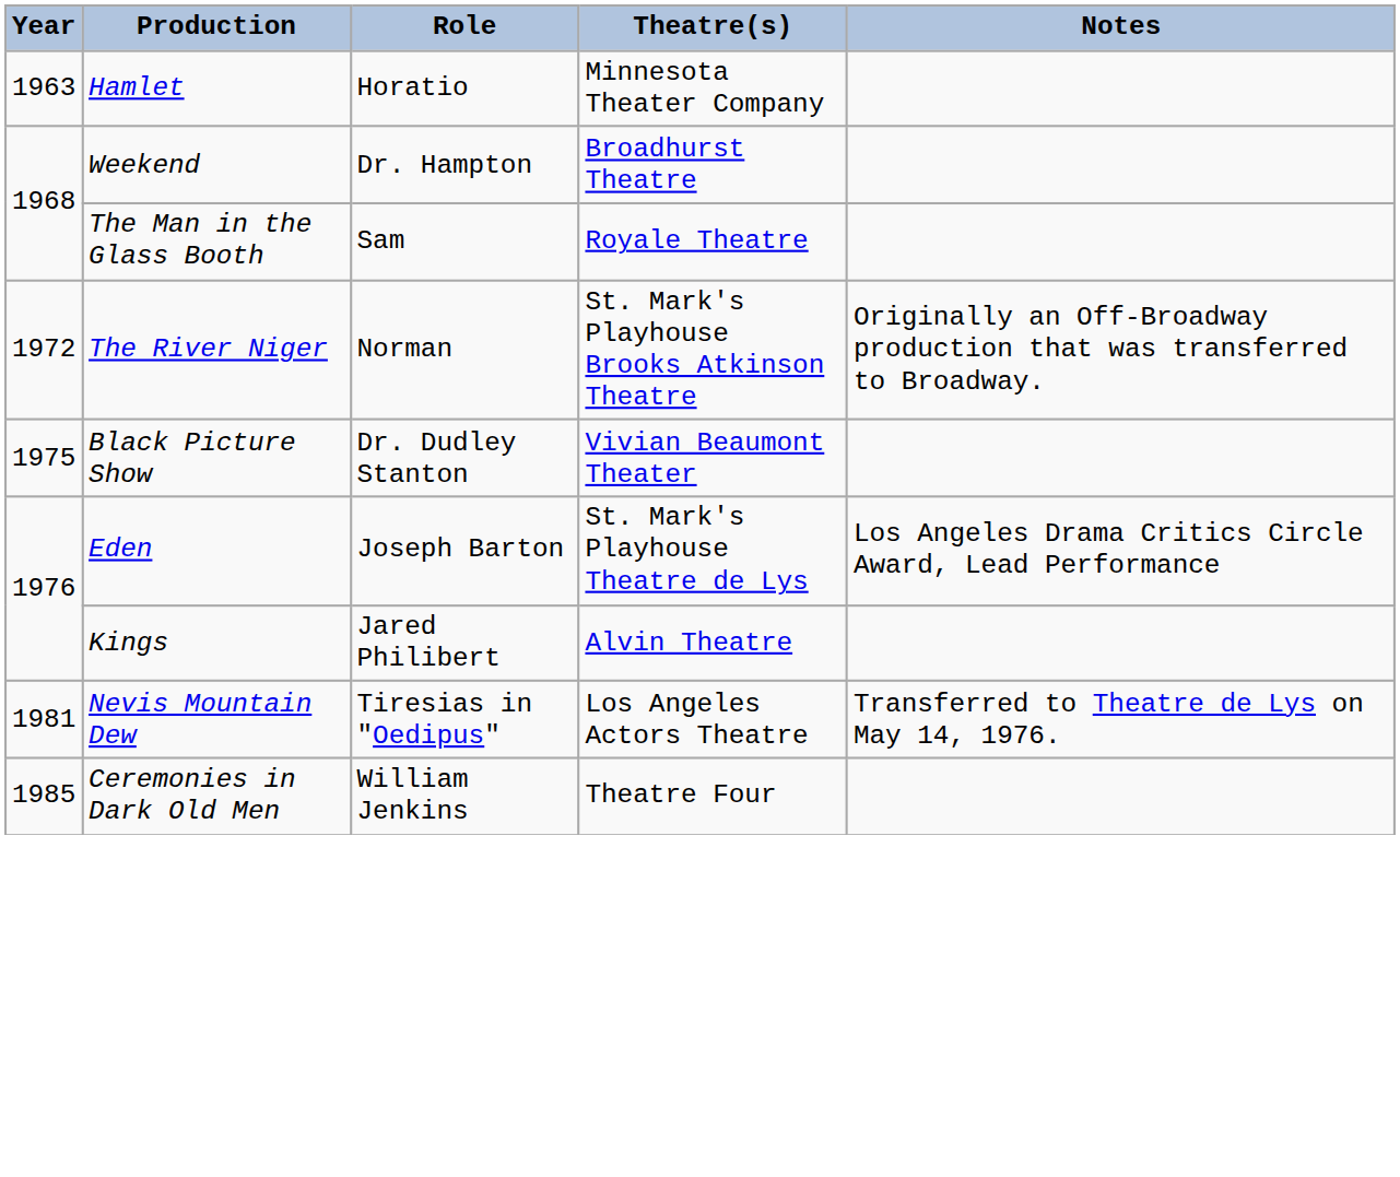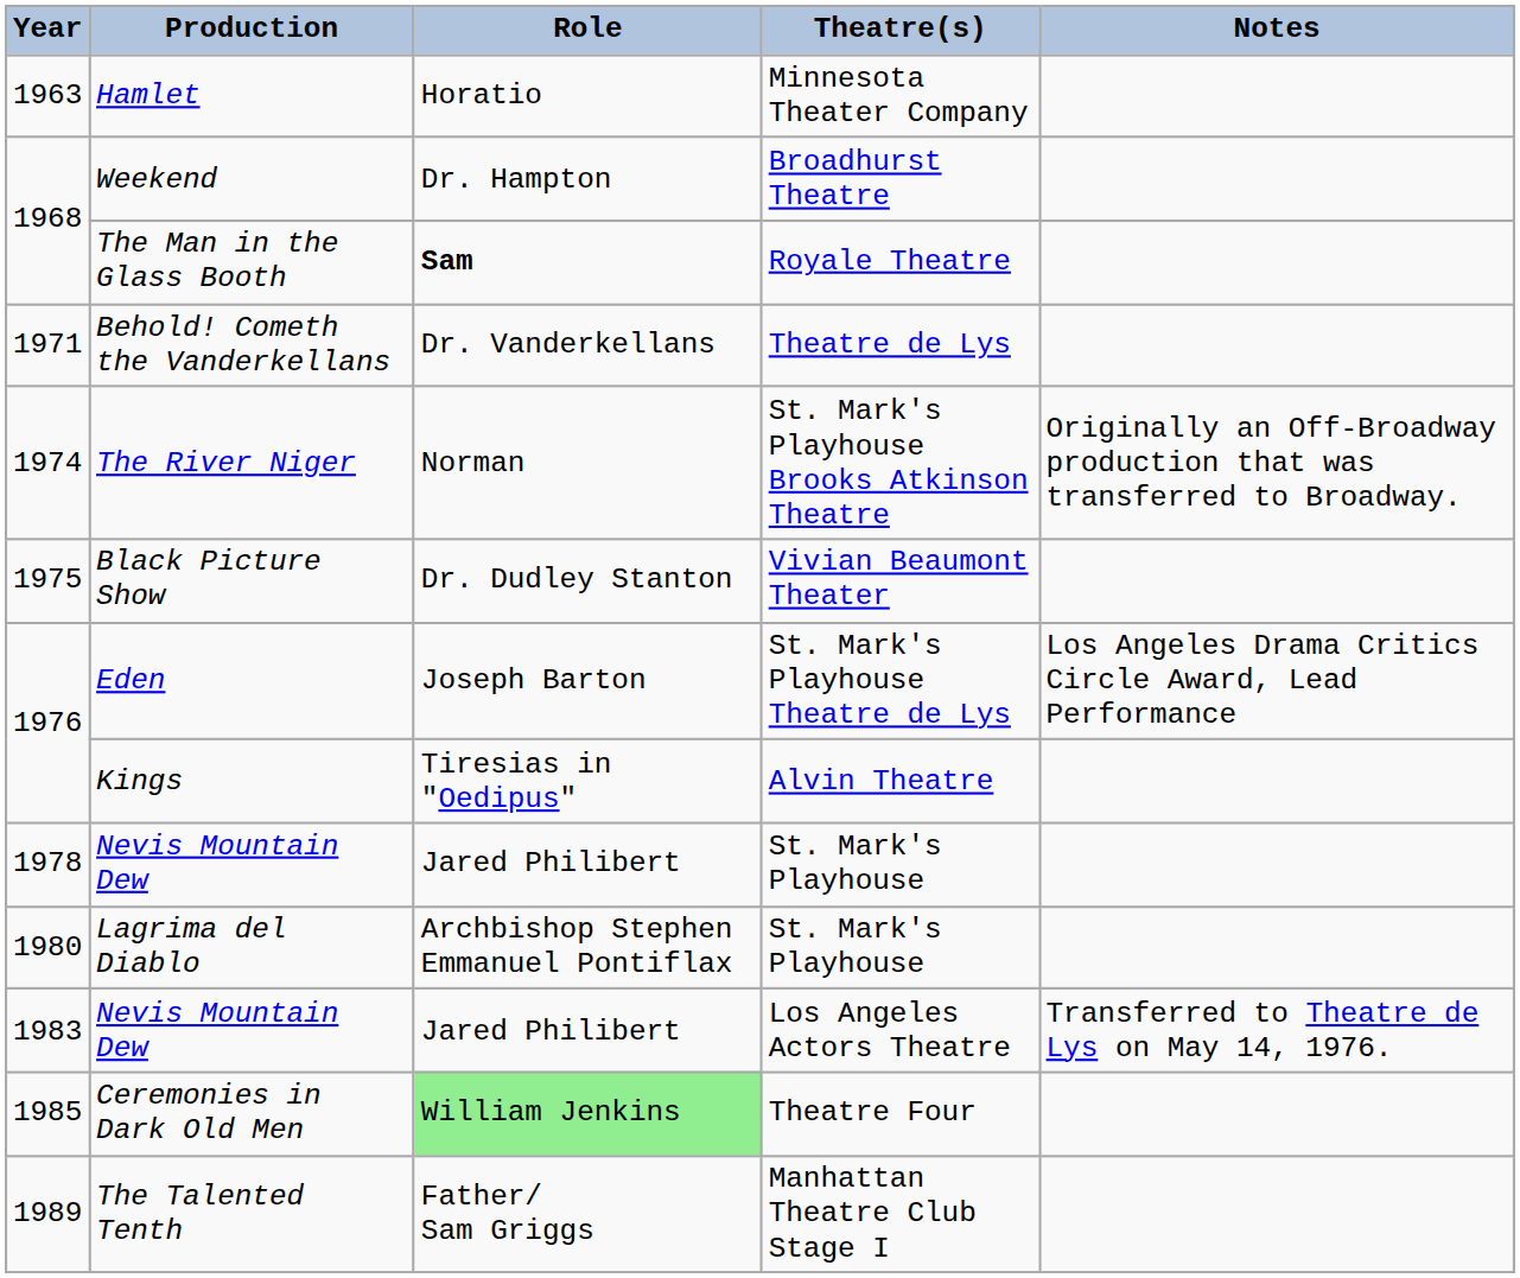The Man in the Glass Booth | Role: normal -> bold
+ row: 1971 | Behold! Cometh the Vanderkellans | Dr. Vanderkellans | Theatre de Lys
The River Niger | Year: 1972 -> 1974
Kings | Role: Jared Philibert -> Tiresias in "Oedipus"
+ row: 1978 | Nevis Mountain Dew | Jared Philibert | St. Mark's Playhouse
+ row: 1980 | Lagrima del Diablo | Archbishop Stephen Emmanuel Pontiflax | St. Mark's Playhouse
Nevis Mountain Dew / Los Angeles Actors Theatre | Year: 1981 -> 1983
Nevis Mountain Dew / Los Angeles Actors Theatre | Role: Tiresias in "Oedipus" -> Jared Philibert
Ceremonies in Dark Old Men | Role: no background -> lightgreen background
+ row: 1989 | The Talented Tenth | Father/ Sam Griggs | Manhattan Theatre Club Stage I
